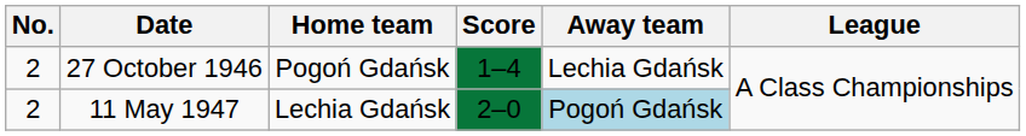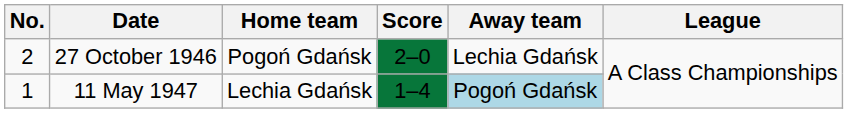27 October 1946 | Score: 1–4 -> 2–0
11 May 1947 | No.: 2 -> 1
11 May 1947 | Score: 2–0 -> 1–4
